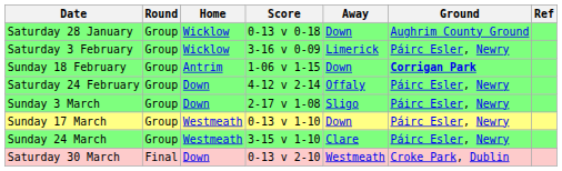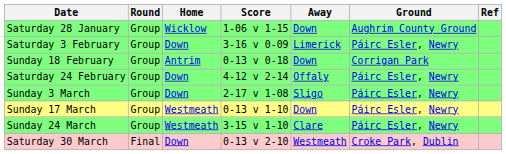Saturday 28 January | Score: 0-13 v 0-18 -> 1-06 v 1-15
Saturday 3 February | Home: Wicklow -> Down
Sunday 18 February | Score: 1-06 v 1-15 -> 0-13 v 0-18
Sunday 18 February | Ground: bold -> normal
